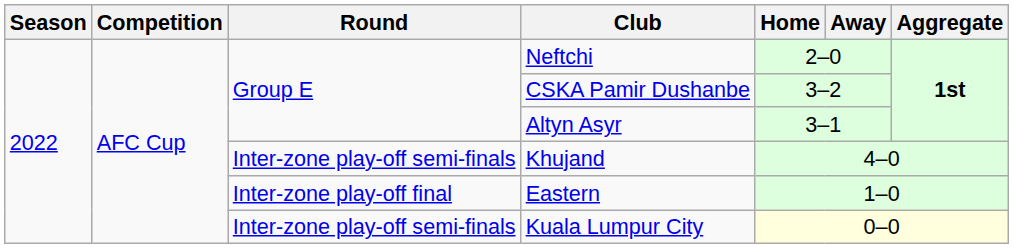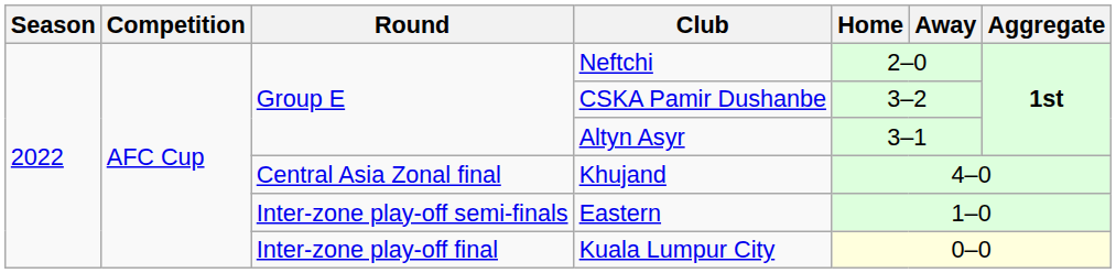Khujand | Round: Inter-zone play-off semi-finals -> Central Asia Zonal final
Eastern | Round: Inter-zone play-off final -> Inter-zone play-off semi-finals
Kuala Lumpur City | Round: Inter-zone play-off semi-finals -> Inter-zone play-off final
